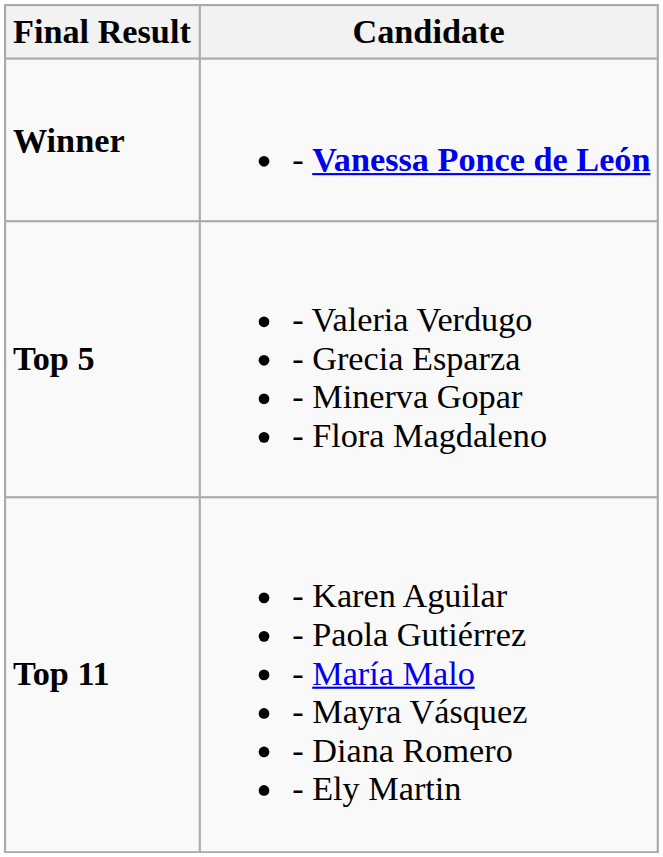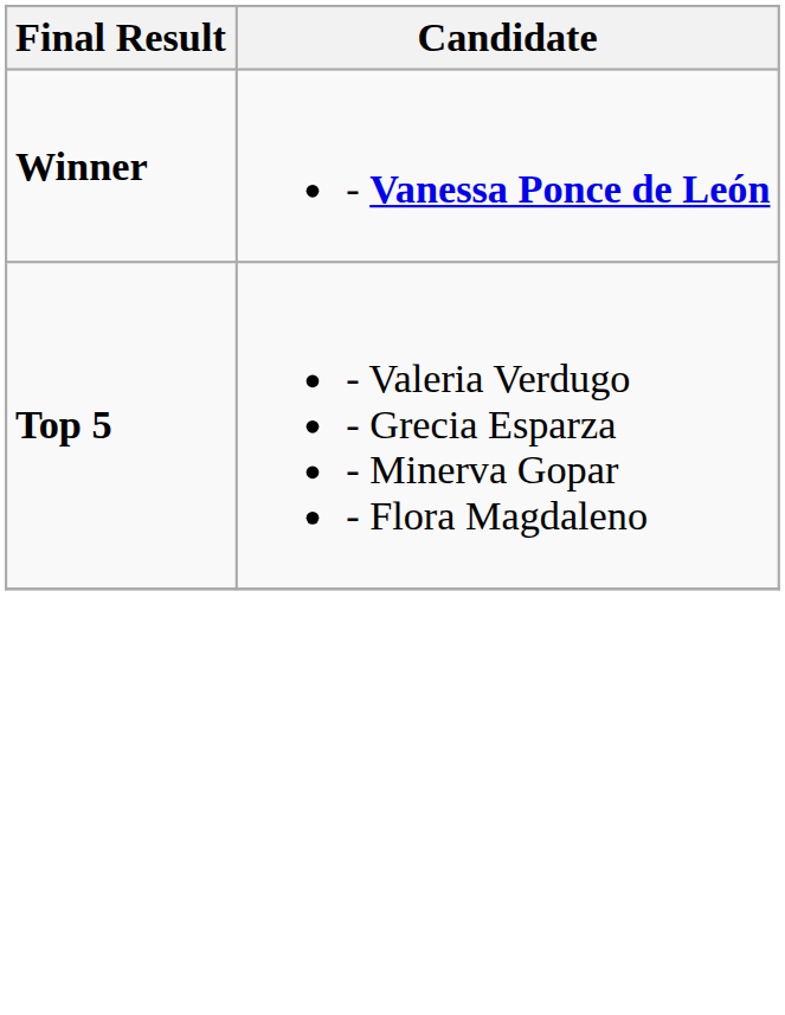- row: Top 11 | - Karen Aguilar - Paola Gutiérrez - María Malo - Mayra Vásquez - Diana Romero - Ely Martin
